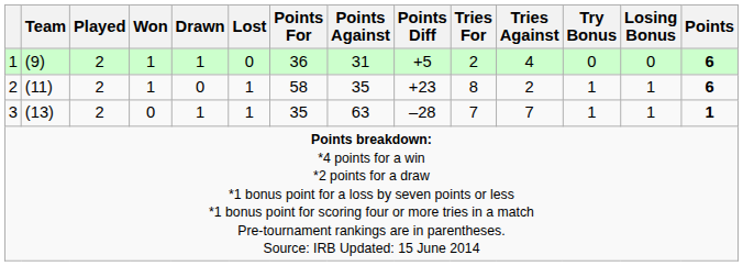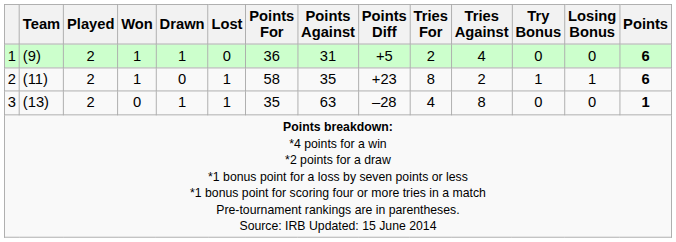3 | Tries For: 7 -> 4
3 | Tries Against: 7 -> 8
3 | Try Bonus: 1 -> 0
3 | Losing Bonus: 1 -> 0
